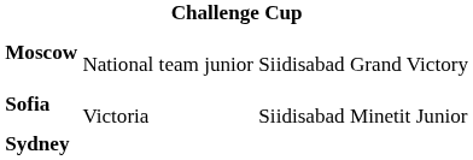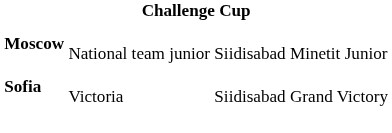Moscow | column 4: Grand Victory -> Minetit Junior
Sofia | column 4: Minetit Junior -> Grand Victory
- row: Sydney
